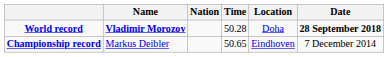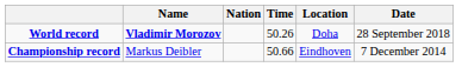World record | Time: 50.28 -> 50.26
World record | Date: bold -> normal
Championship record | Time: 50.65 -> 50.66
